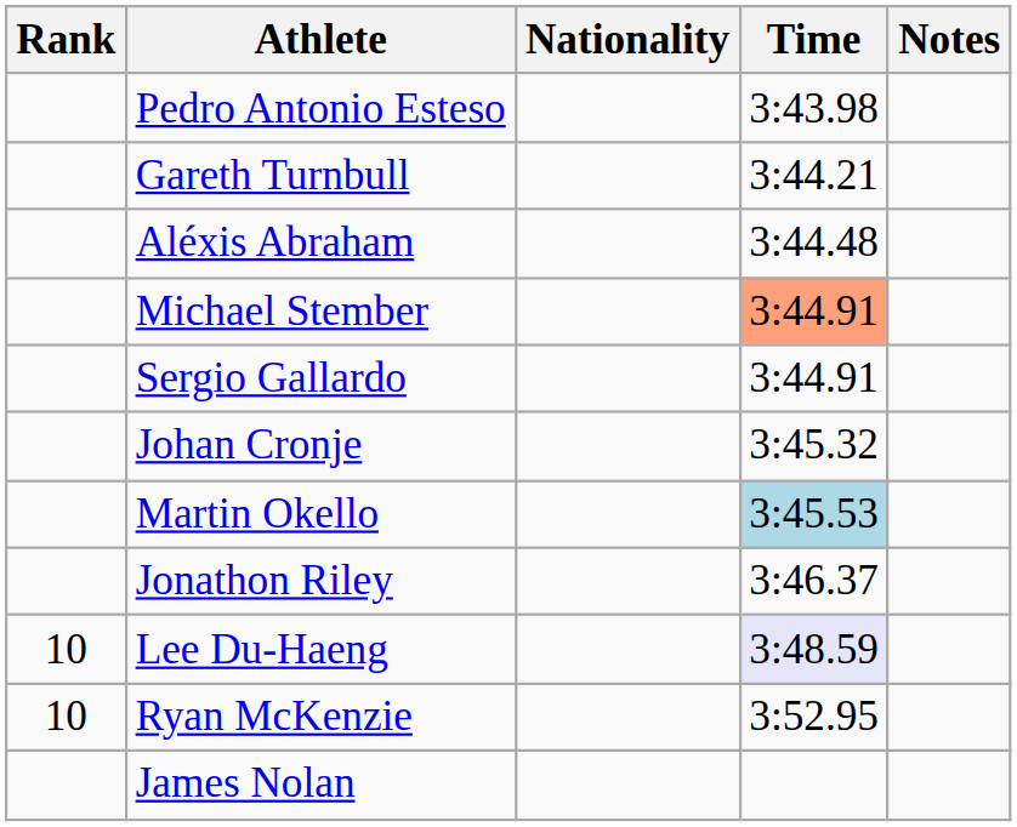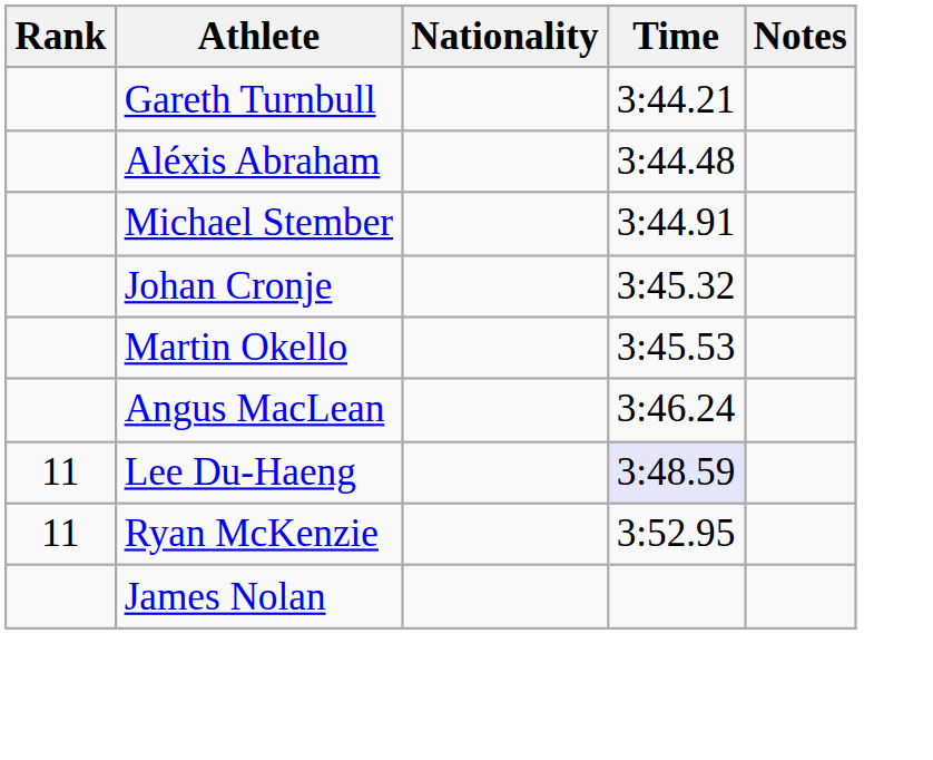- row: Pedro Antonio Esteso | 3:43.98
Michael Stember | Time: lightsalmon background -> no background
- row: Sergio Gallardo | 3:44.91
Martin Okello | Time: lightblue background -> no background
+ row: Angus MacLean | 3:46.24
- row: Jonathon Riley | 3:46.37
Lee Du-Haeng | Rank: 10 -> 11
Ryan McKenzie | Rank: 10 -> 11
